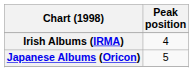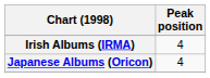Japanese Albums (Oricon) | Peak position: 5 -> 4
